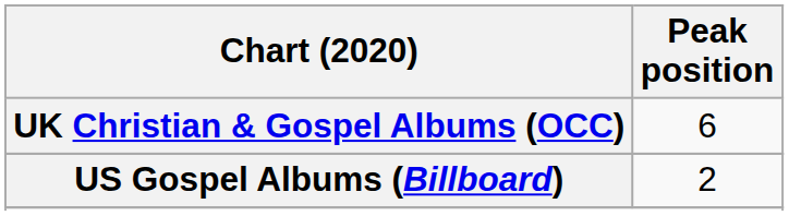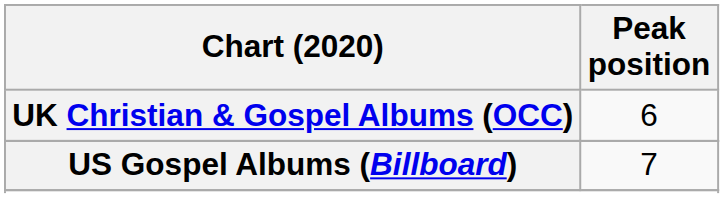US Gospel Albums (Billboard) | Peak position: 2 -> 7
